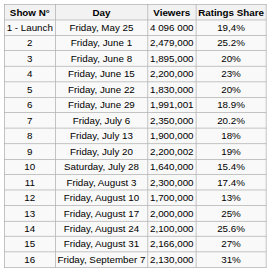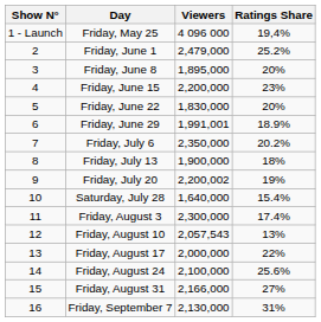Friday, August 10 | Viewers: 1,700,000 -> 2,057,543
Friday, August 17 | Ratings Share: 25% -> 22%
